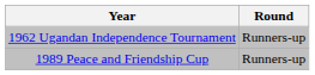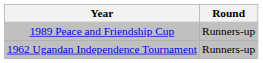rows swapped: 1989 Peace and Friendship Cup <-> 1962 Ugandan Independence Tournament
